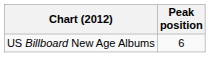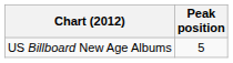US Billboard New Age Albums | Peak position: 6 -> 5
